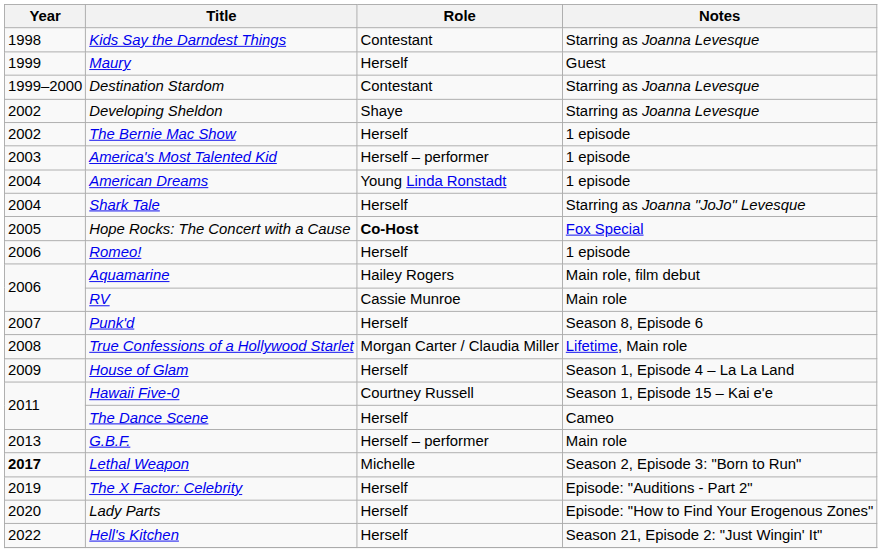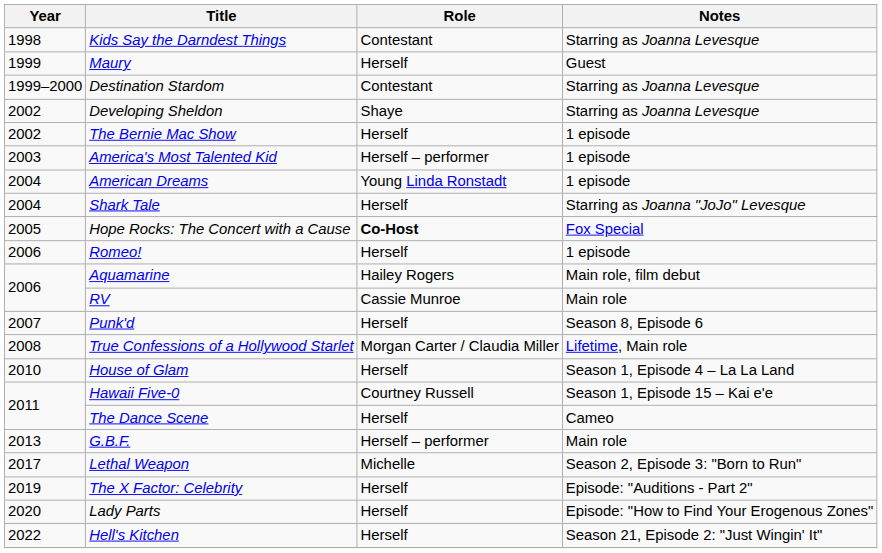House of Glam | Year: 2009 -> 2010
Lethal Weapon | Year: bold -> normal
